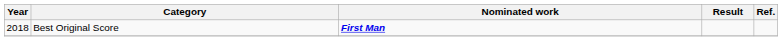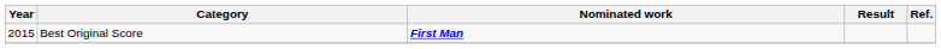Best Original Score | Year: 2018 -> 2015
